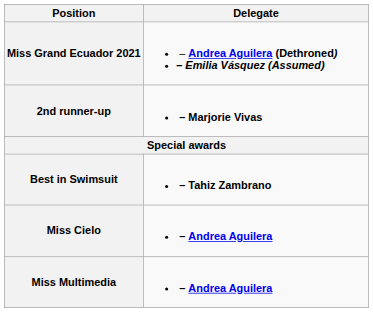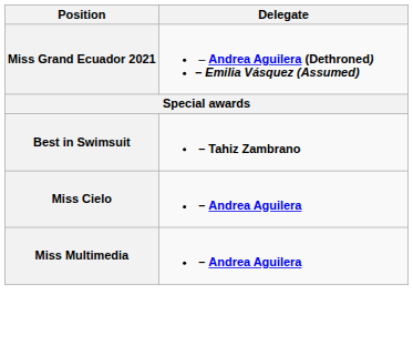- row: 2nd runner-up | – Marjorie Vivas
